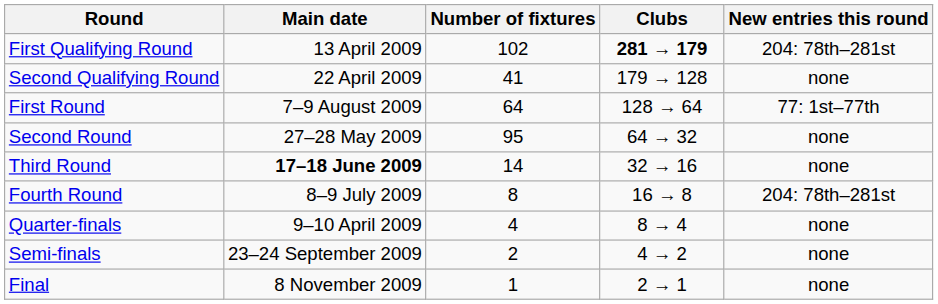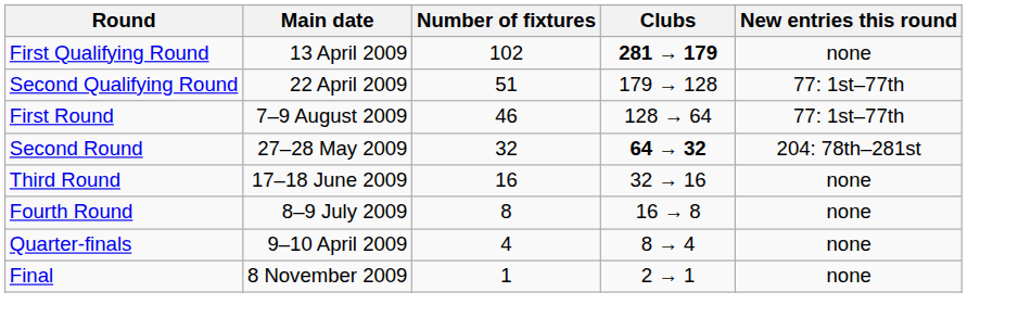First Qualifying Round | New entries this round: 204: 78th–281st -> none
Second Qualifying Round | Number of fixtures: 41 -> 51
Second Qualifying Round | New entries this round: none -> 77: 1st–77th
First Round | Number of fixtures: 64 -> 46
Second Round | Number of fixtures: 95 -> 32
Second Round | Clubs: normal -> bold
Second Round | New entries this round: none -> 204: 78th–281st
Third Round | Main date: bold -> normal
Third Round | Number of fixtures: 14 -> 16
Fourth Round | New entries this round: 204: 78th–281st -> none
- row: Semi-finals | 23–24 September 2009 | 2 | 4 → 2 | none
